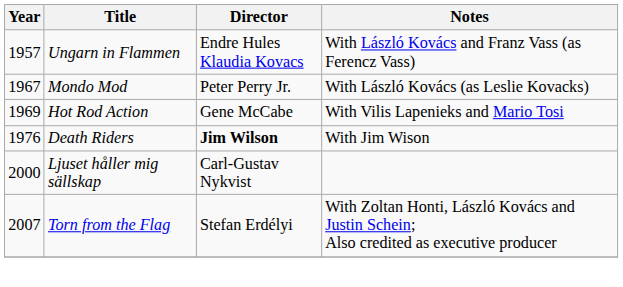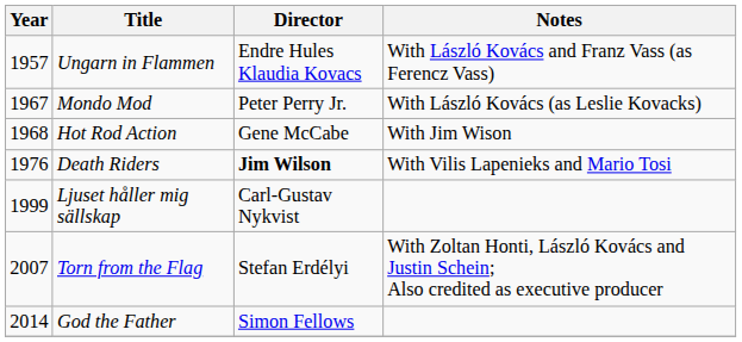Hot Rod Action | Year: 1969 -> 1968
Hot Rod Action | Notes: With Vilis Lapenieks and Mario Tosi -> With Jim Wison
Death Riders | Notes: With Jim Wison -> With Vilis Lapenieks and Mario Tosi
Ljuset håller mig sällskap | Year: 2000 -> 1999
+ row: 2014 | God the Father | Simon Fellows
